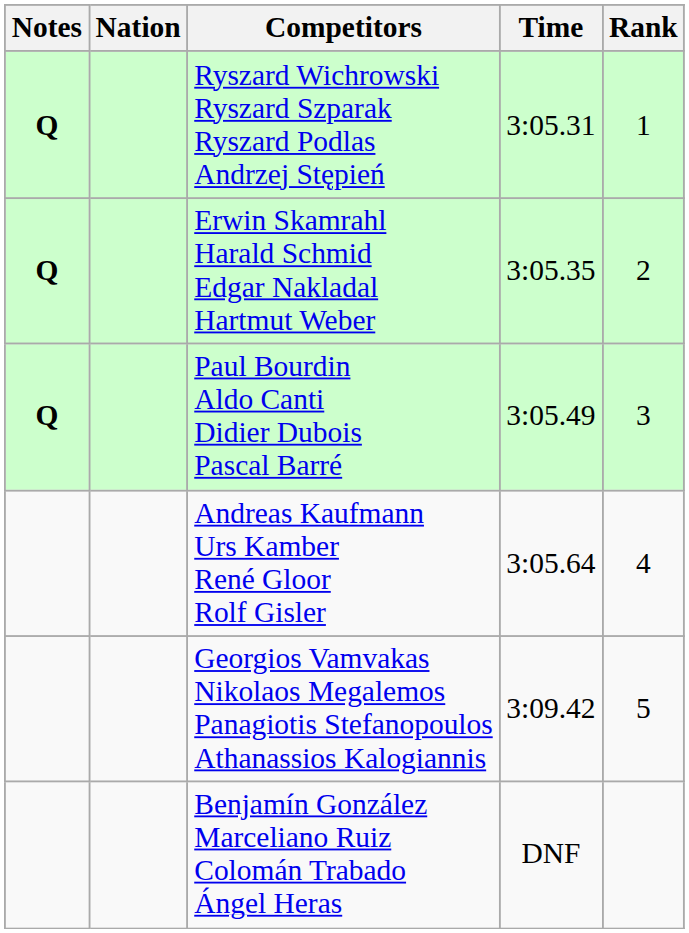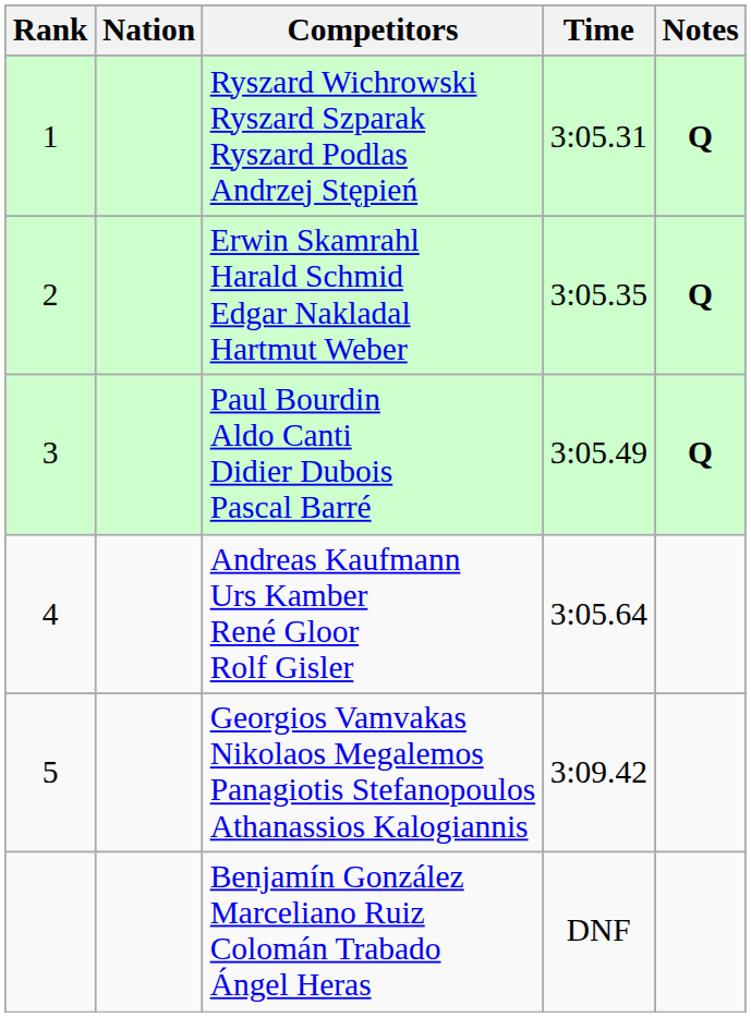columns swapped: Rank <-> Notes
